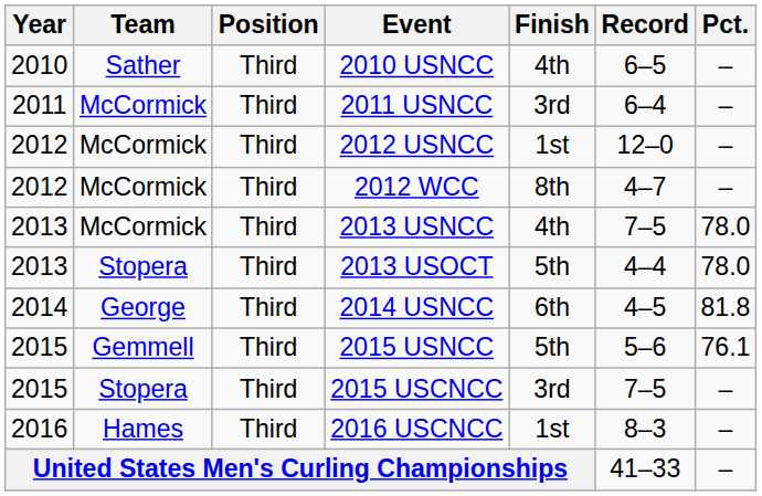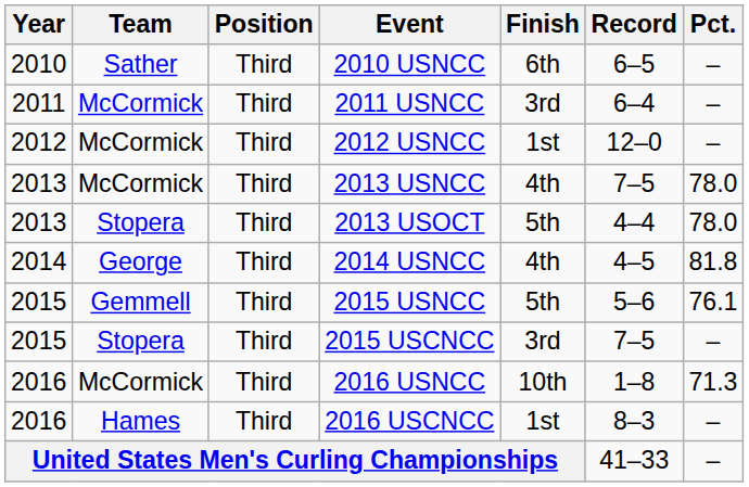2010 USNCC | Finish: 4th -> 6th
- row: 2012 | McCormick | Third | 2012 WCC | 8th | 4–7 | –
2014 USNCC | Finish: 6th -> 4th
+ row: 2016 | McCormick | Third | 2016 USNCC | 10th | 1–8 | 71.3
